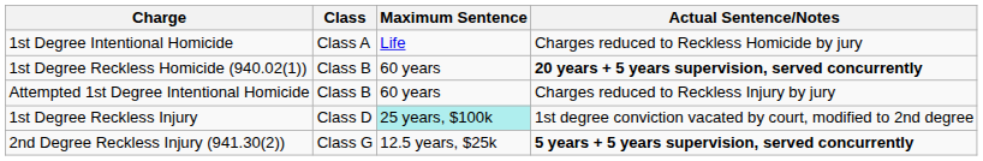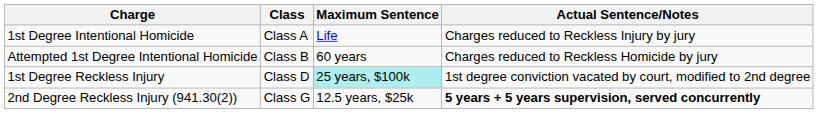1st Degree Intentional Homicide | Actual Sentence/Notes: Charges reduced to Reckless Homicide by jury -> Charges reduced to Reckless Injury by jury
- row: 1st Degree Reckless Homicide (940.02(1)) | Class B | 60 years | 20 years + 5 years supervision, served concurrently
Attempted 1st Degree Intentional Homicide | Actual Sentence/Notes: Charges reduced to Reckless Injury by jury -> Charges reduced to Reckless Homicide by jury
